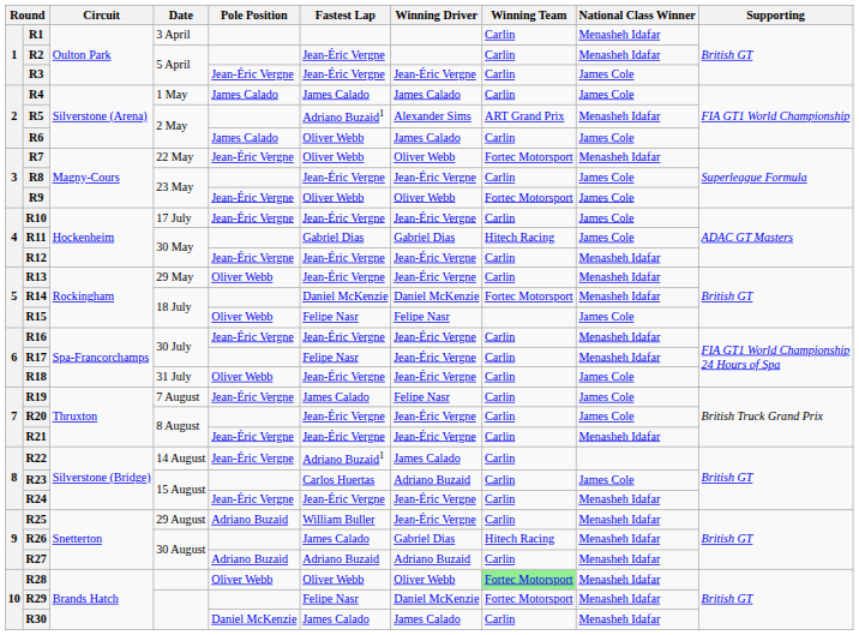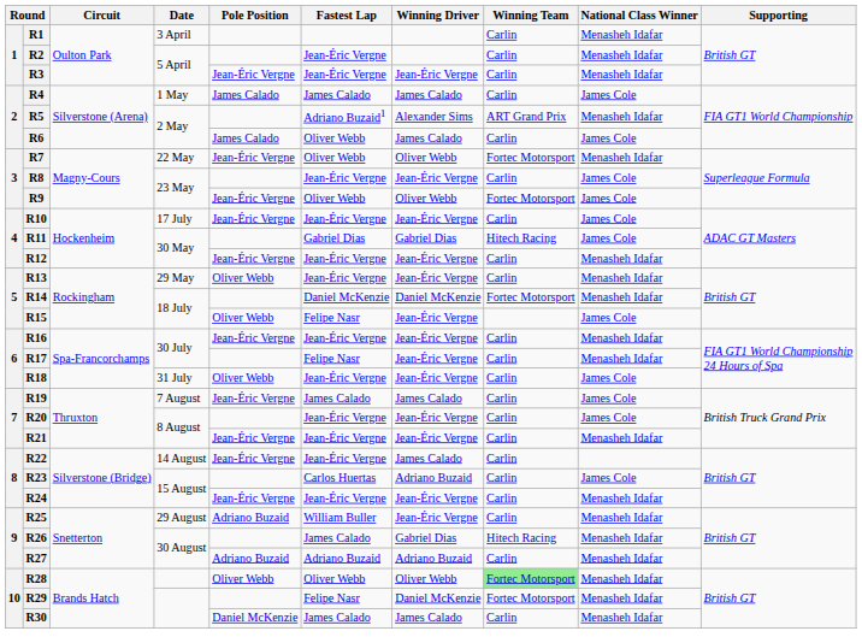R3 | National Class Winner: James Cole -> Menasheh Idafar
R15 | Winning Driver: Felipe Nasr -> Jean-Éric Vergne
R19 | Winning Driver: Felipe Nasr -> James Calado
R22 | Fastest Lap: Adriano Buzaid1 -> Jean-Éric Vergne
